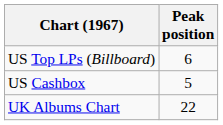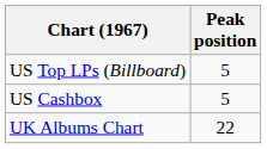US Top LPs (Billboard) | Peak position: 6 -> 5
